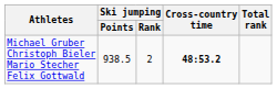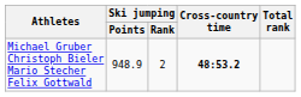Michael Gruber Christoph Bieler Mario Stecher Felix Gottwald | Ski jumping / Points: 938.5 -> 948.9
